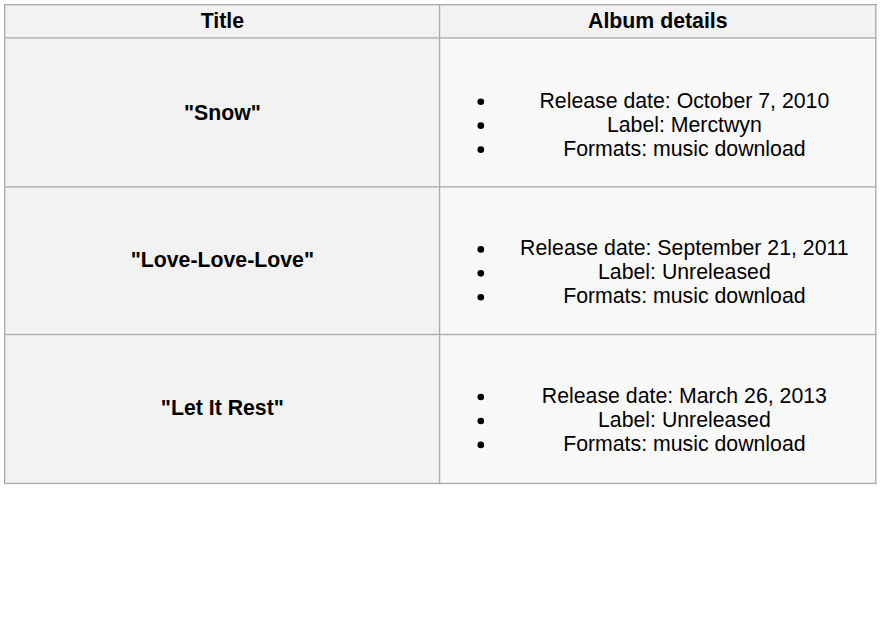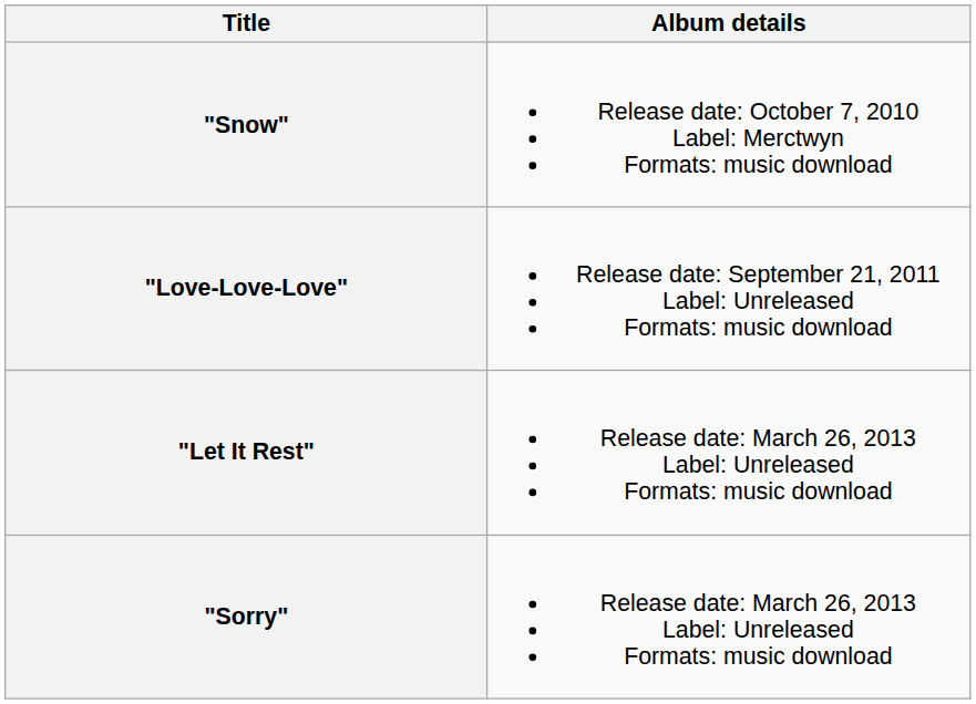+ row: "Sorry" | Release date: March 26, 2013 Label: Unreleased Formats: music download
